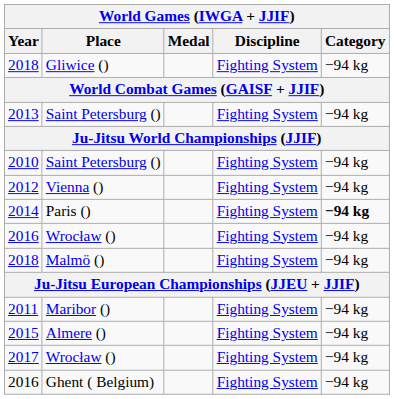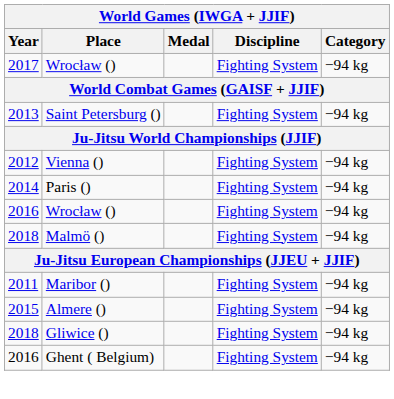rows swapped: 2017 <-> 2018 / Gliwice ()
- row: 2010 | Saint Petersburg () | Fighting System | −94 kg
2014 | Category: bold -> normal
